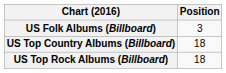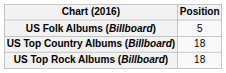US Folk Albums (Billboard) | Position: 3 -> 5
